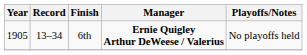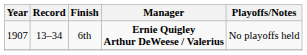6th | Year: 1905 -> 1907
